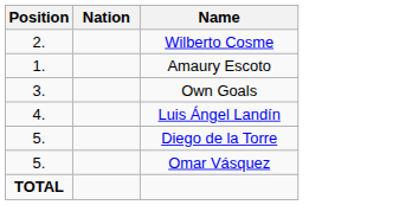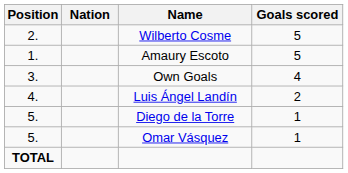+ column: Goals scored | 5 | 5 | 4 | 2 | 1 | 1
